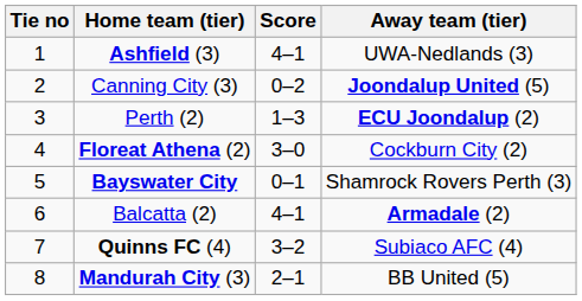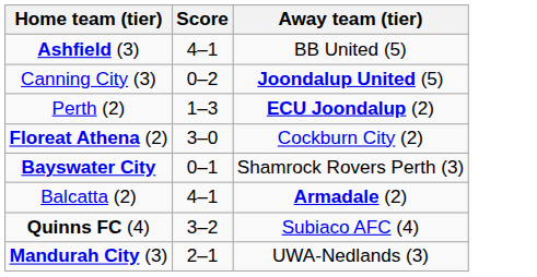- column: Tie no | 1 | 2 | 3 | 4 | 5 | 6 | 7 | 8
Ashfield (3) | Away team (tier): UWA-Nedlands (3) -> BB United (5)
Mandurah City (3) | Away team (tier): BB United (5) -> UWA-Nedlands (3)
